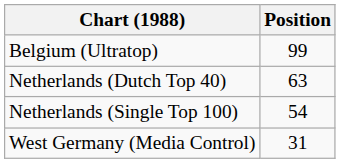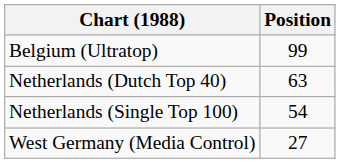West Germany (Media Control) | Position: 31 -> 27
